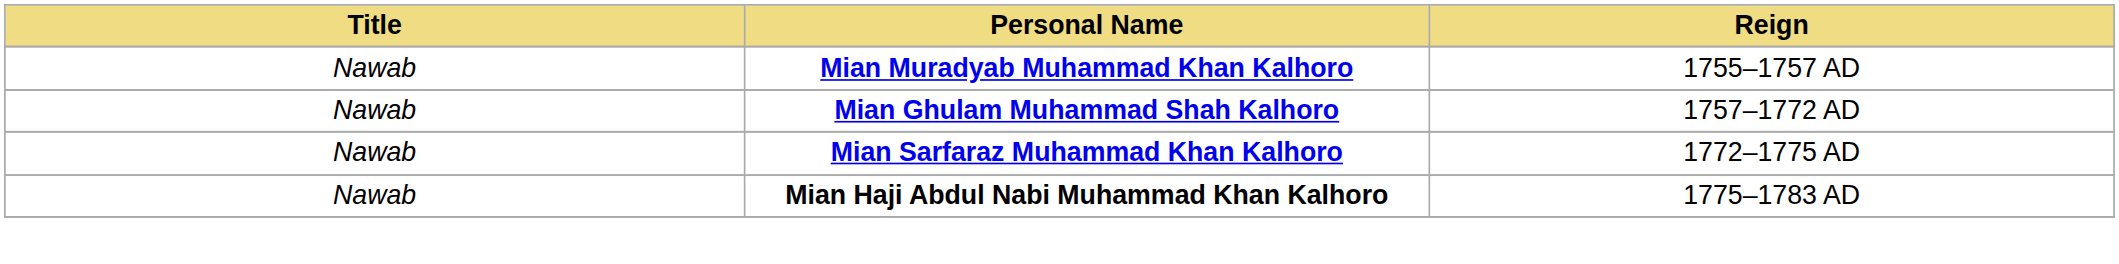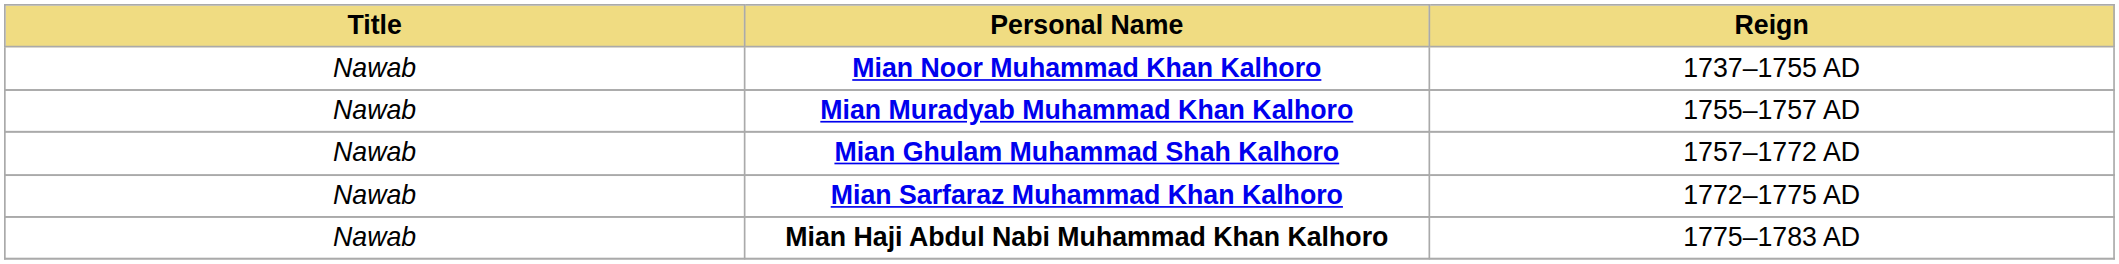+ row: Nawab | Mian Noor Muhammad Khan Kalhoro | 1737–1755 AD
